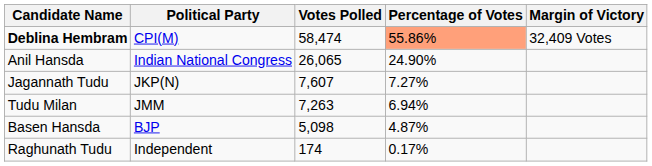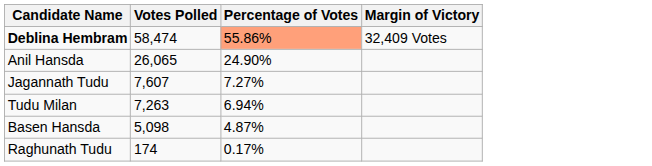- column: Political Party | CPI(M) | Indian National Congress | JKP(N) | JMM | BJP | Independent
